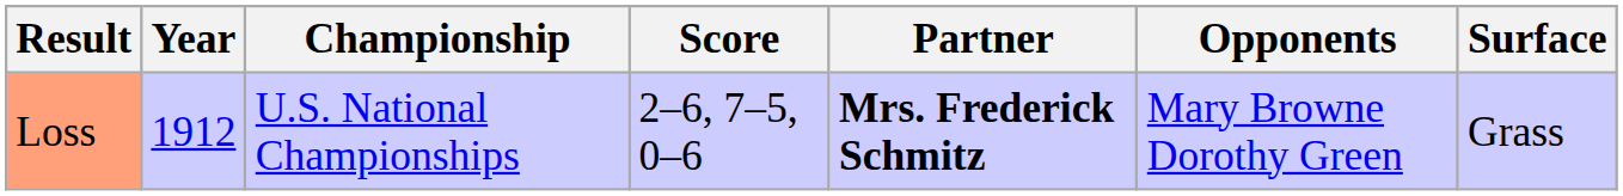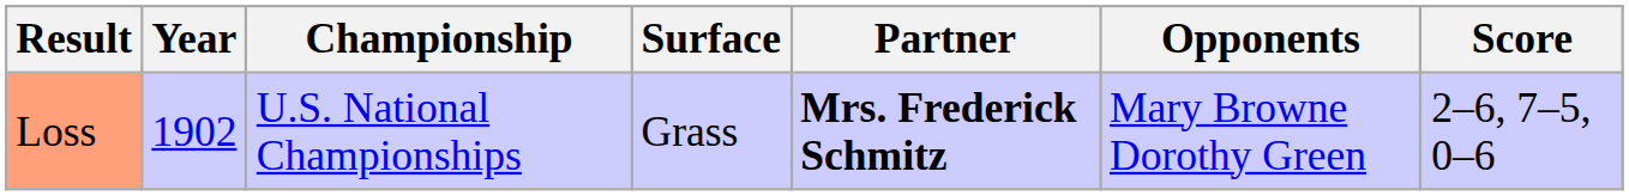columns swapped: Surface <-> Score
Loss | Year: 1912 -> 1902
